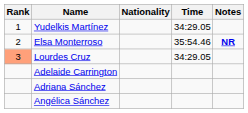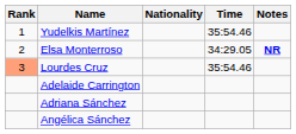Yudelkis Martínez | Time: 34:29.05 -> 35:54.46
Elsa Monterroso | Time: 35:54.46 -> 34:29.05
Lourdes Cruz | Time: 34:29.05 -> 35:54.46
